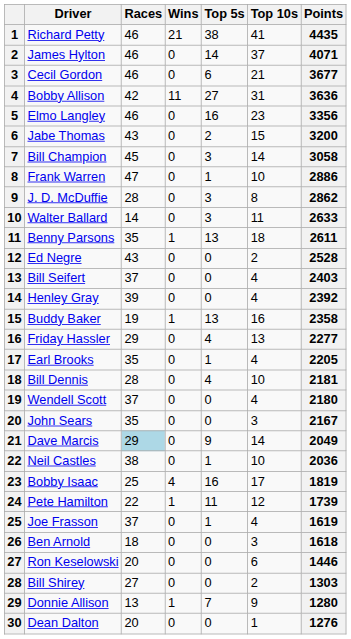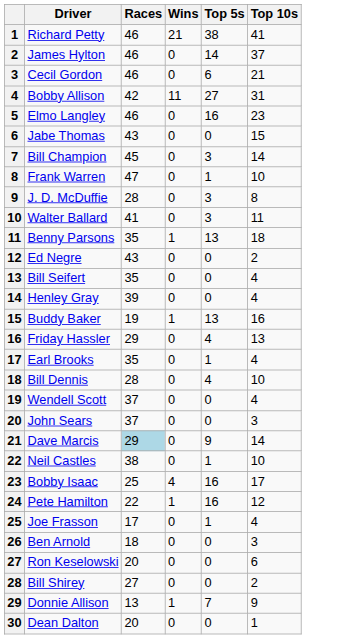- column: Points | 4435 | 4071 | 3677 | 3636 | 3356 | 3200 | 3058 | 2886 | 2862 | 2633 | 2611 | 2528 | 2403 | 2392 | 2358 | 2277 | 2205 | 2181 | 2180 | 2167 | 2049 | 2036 | 1819 | 1739 | 1619 | 1618 | 1446 | 1303 | 1280 | 1276
Jabe Thomas | Top 5s: 2 -> 0
Walter Ballard | Races: 14 -> 41
Bill Seifert | Races: 37 -> 35
John Sears | Races: 35 -> 37
Pete Hamilton | Top 5s: 11 -> 16
Joe Frasson | Races: 37 -> 17
